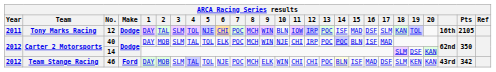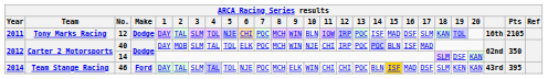46 | Year: 2012 -> 2014
46 | 2: MOB -> TAL
46 | 15: no background -> gold background
46 | Pts: 342 -> 395
